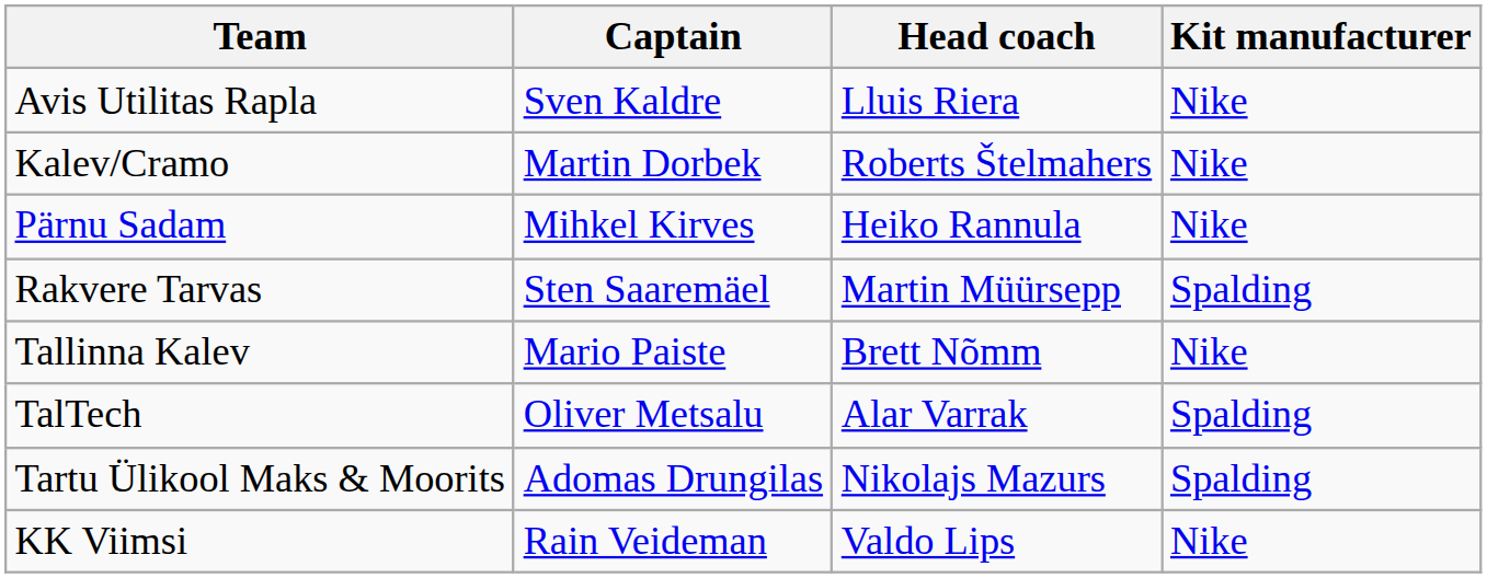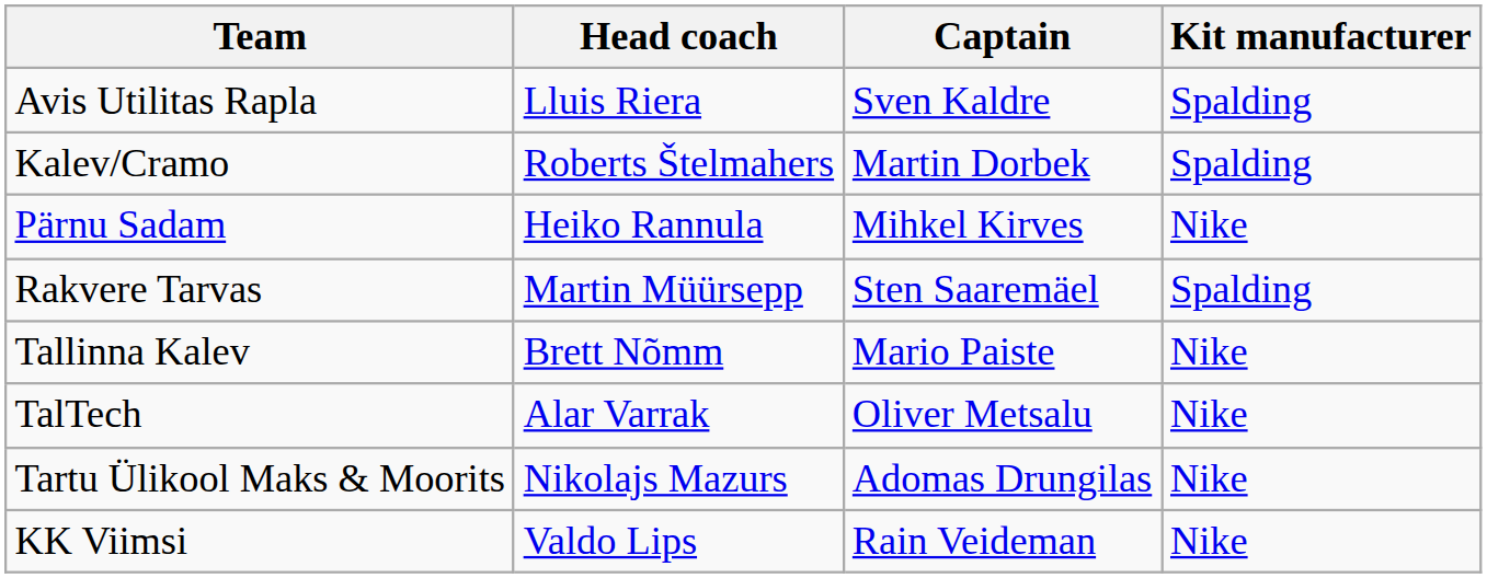columns swapped: Head coach <-> Captain
Avis Utilitas Rapla | Kit manufacturer: Nike -> Spalding
Kalev/Cramo | Kit manufacturer: Nike -> Spalding
TalTech | Kit manufacturer: Spalding -> Nike
Tartu Ülikool Maks & Moorits | Kit manufacturer: Spalding -> Nike
